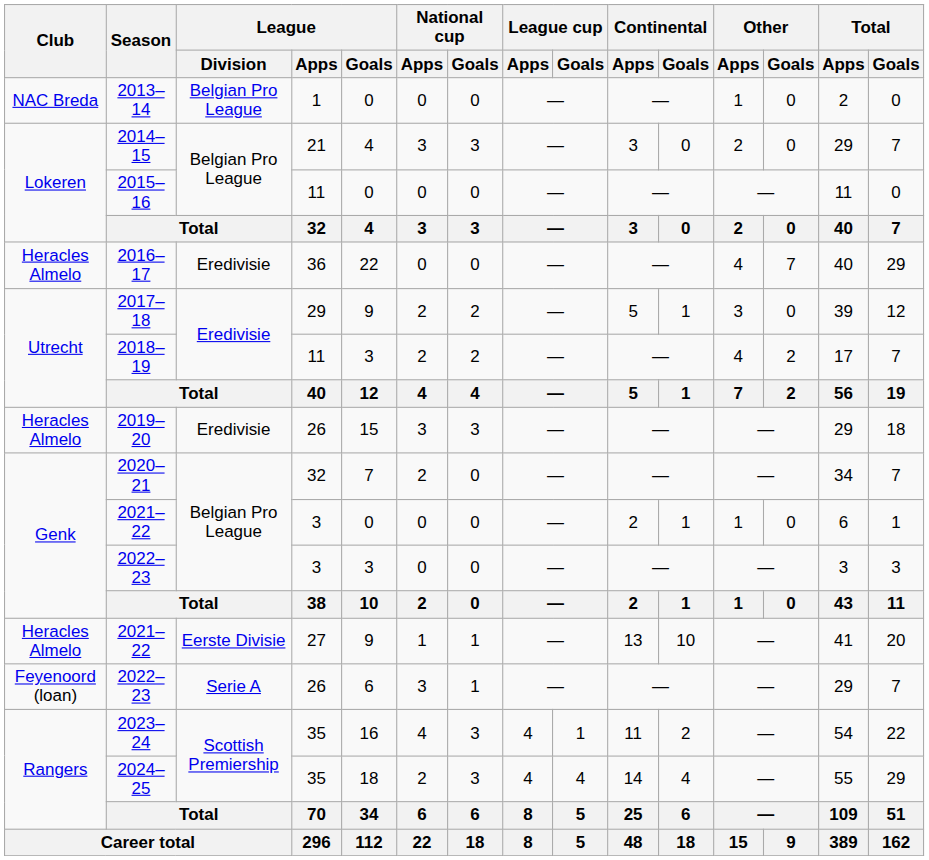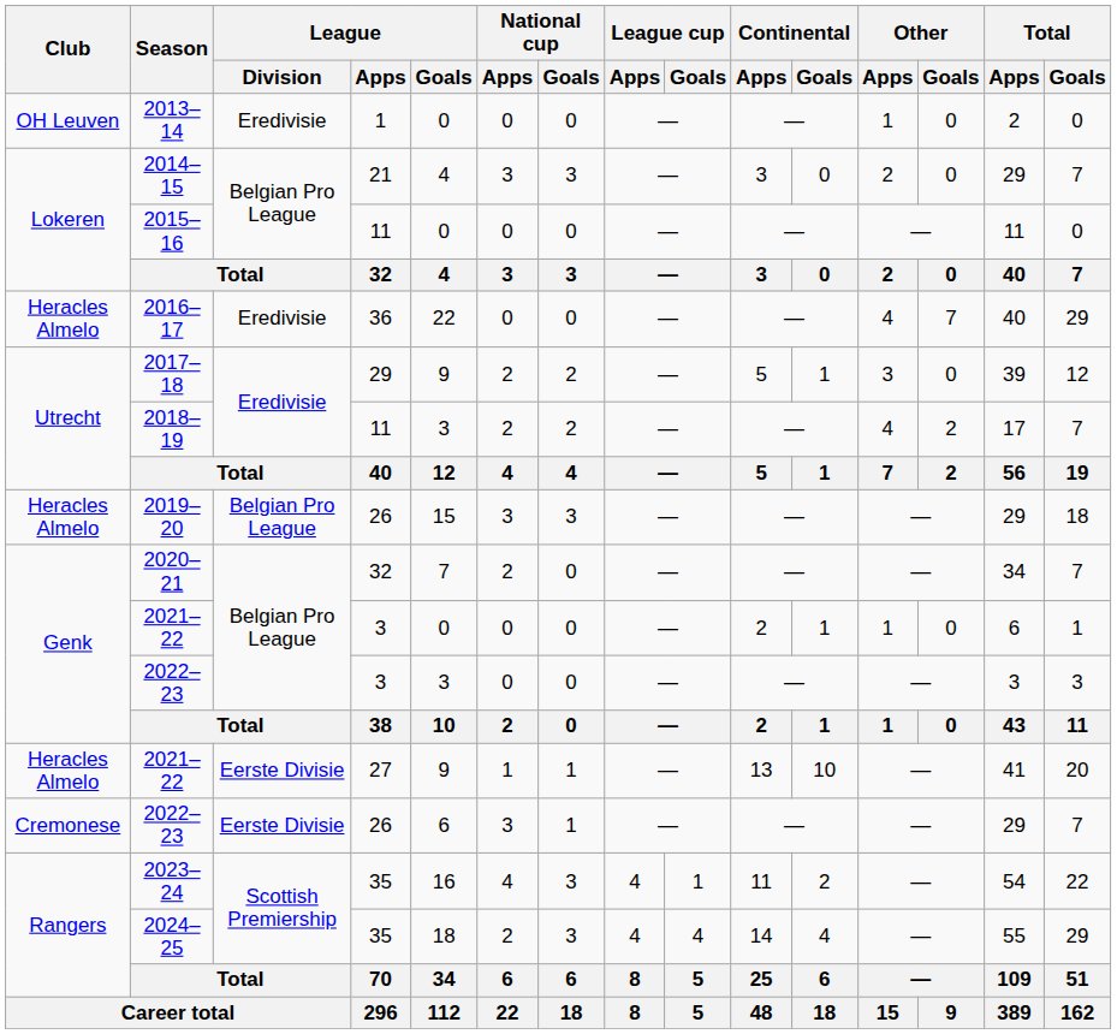2013–14 | Club: NAC Breda -> OH Leuven
2013–14 | League / Division: Belgian Pro League -> Eredivisie
2019–20 | League / Division: Eredivisie -> Belgian Pro League
2022–23 / 26 | Club: Feyenoord (loan) -> Cremonese
2022–23 / 26 | League / Division: Serie A -> Eerste Divisie
